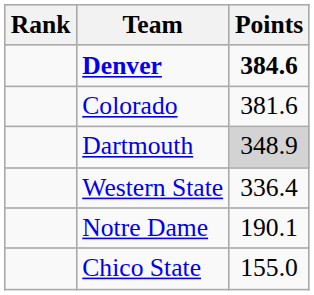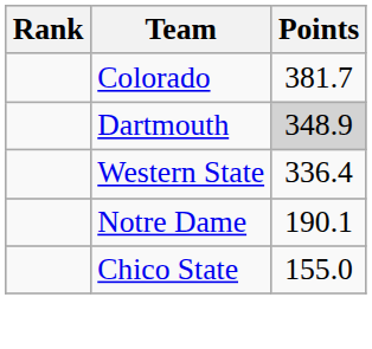- row: Denver | 384.6
Colorado | Points: 381.6 -> 381.7
